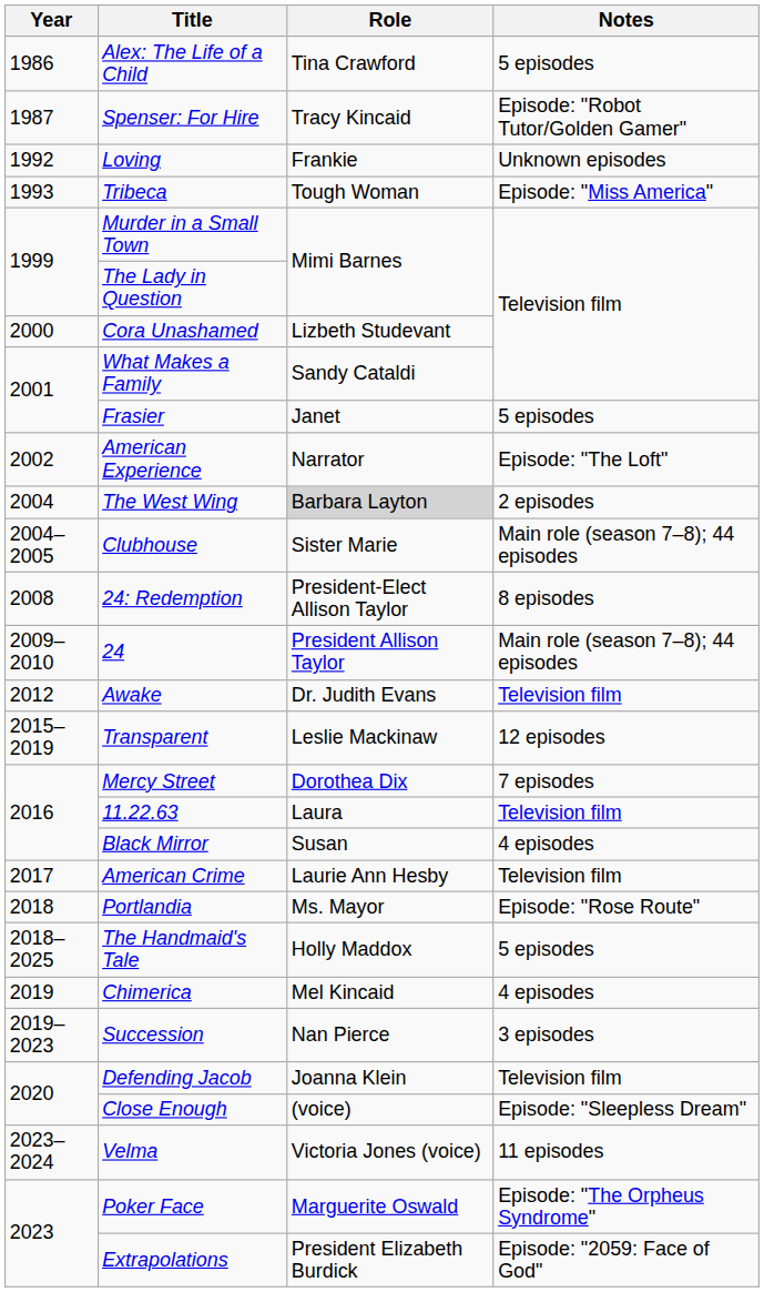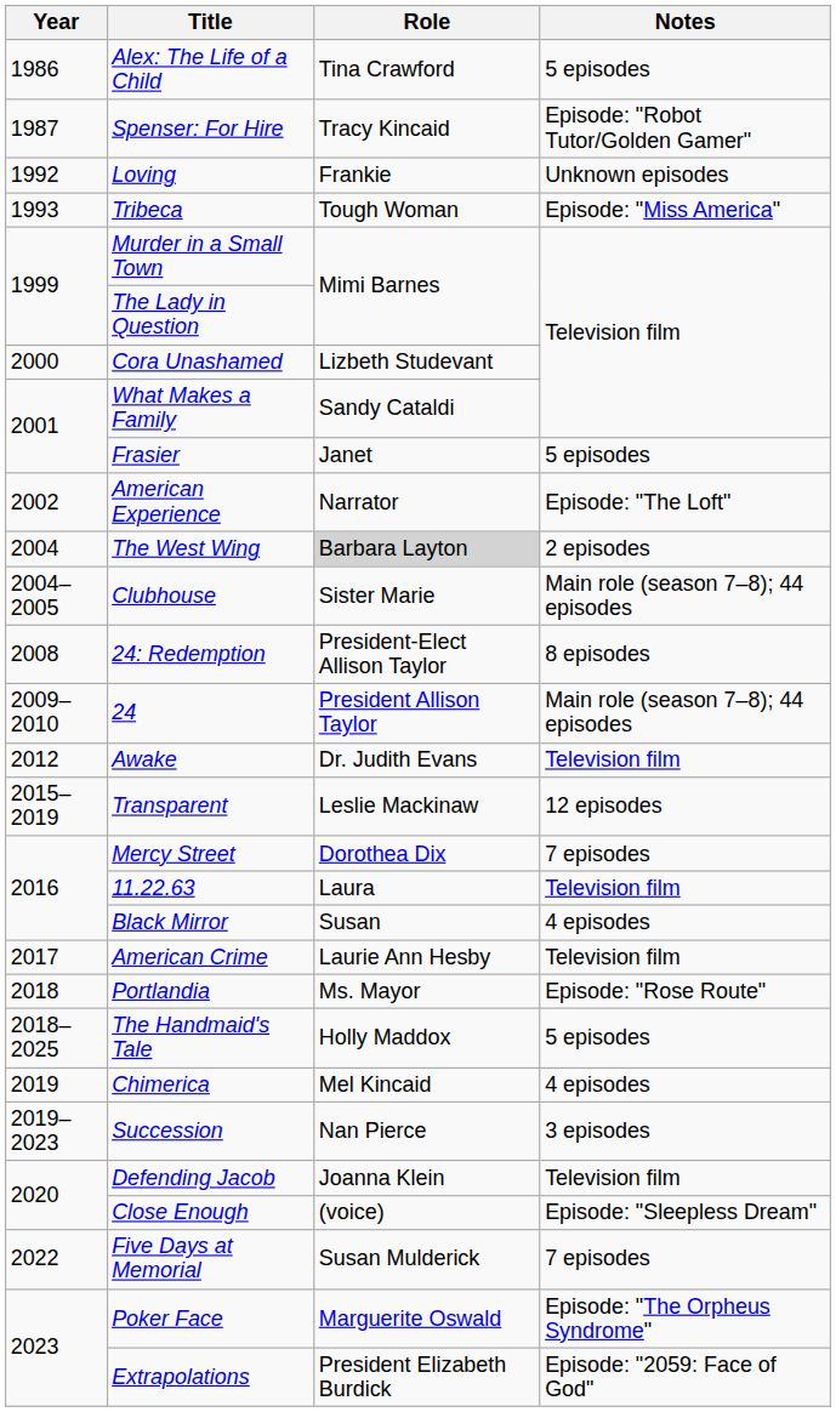+ row: 2022 | Five Days at Memorial | Susan Mulderick | 7 episodes
- row: 2023–2024 | Velma | Victoria Jones (voice) | 11 episodes
